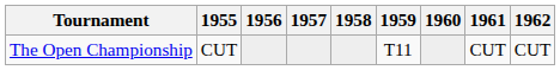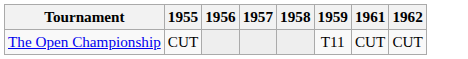- column: 1960
